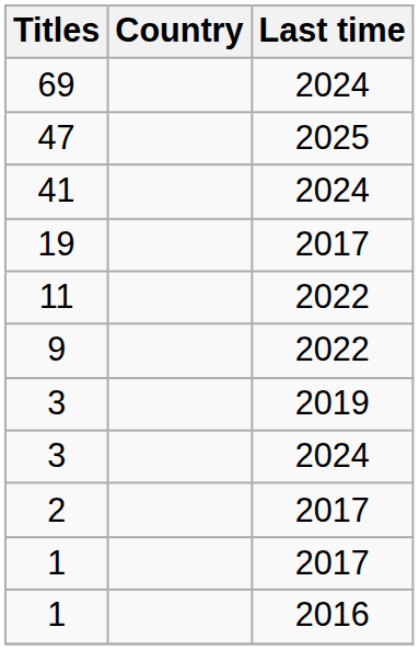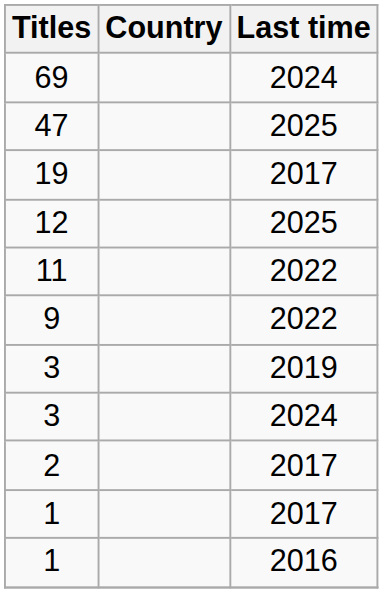- row: 41 | 2024
+ row: 12 | 2025
